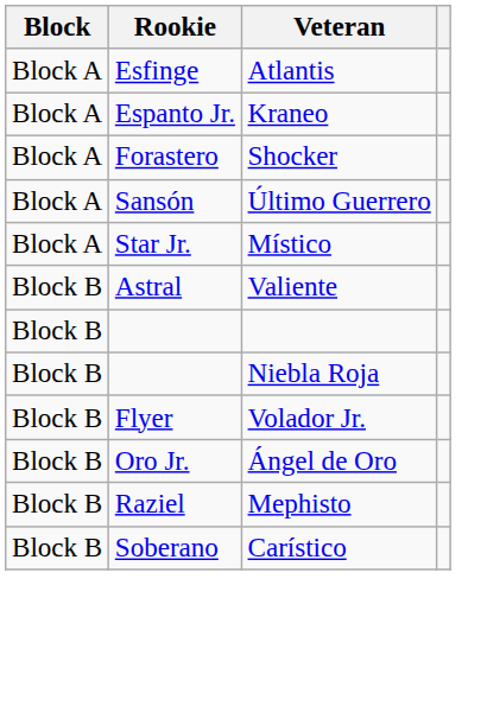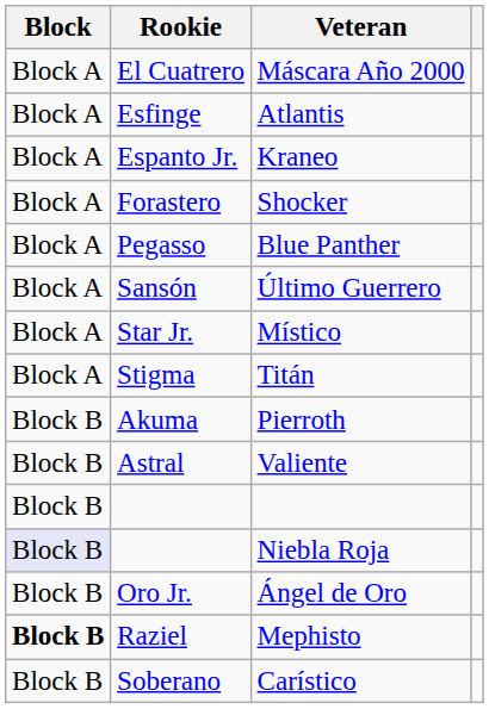+ row: Block A | El Cuatrero | Máscara Año 2000
+ row: Block A | Pegasso | Blue Panther
+ row: Block A | Stigma | Titán
+ row: Block B | Akuma | Pierroth
Niebla Roja | Block: no background -> lavender background
- row: Block B | Flyer | Volador Jr.
Mephisto | Block: normal -> bold
